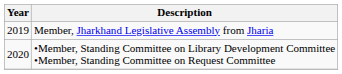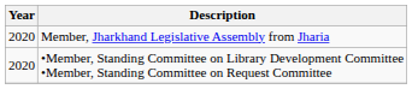Member, Jharkhand Legislative Assembly from Jharia | Year: 2019 -> 2020
